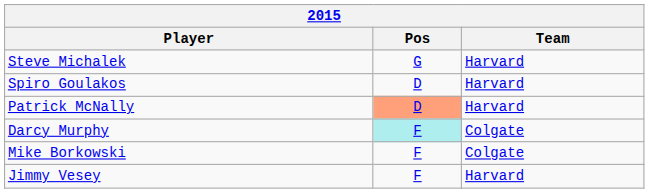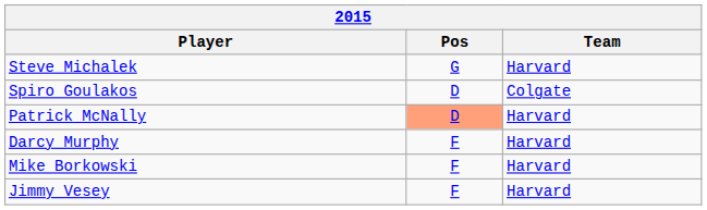Spiro Goulakos | Team: Harvard -> Colgate
Darcy Murphy | Pos: paleturquoise background -> no background
Darcy Murphy | Team: Colgate -> Harvard
Mike Borkowski | Team: Colgate -> Harvard
